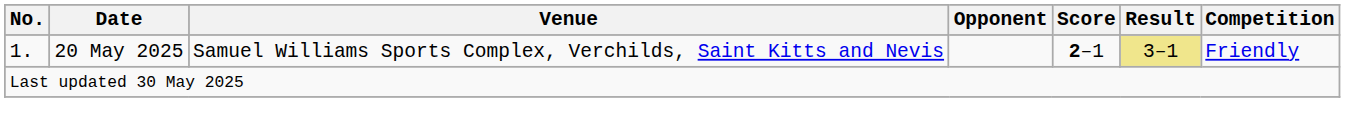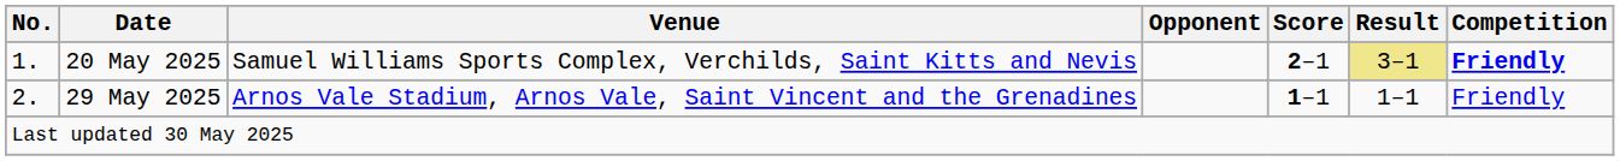20 May 2025 | Competition: normal -> bold
+ row: 2. | 29 May 2025 | Arnos Vale Stadium, Arnos Vale, Saint Vincent and the Grenadines | 1–1 | 1–1 | Friendly
